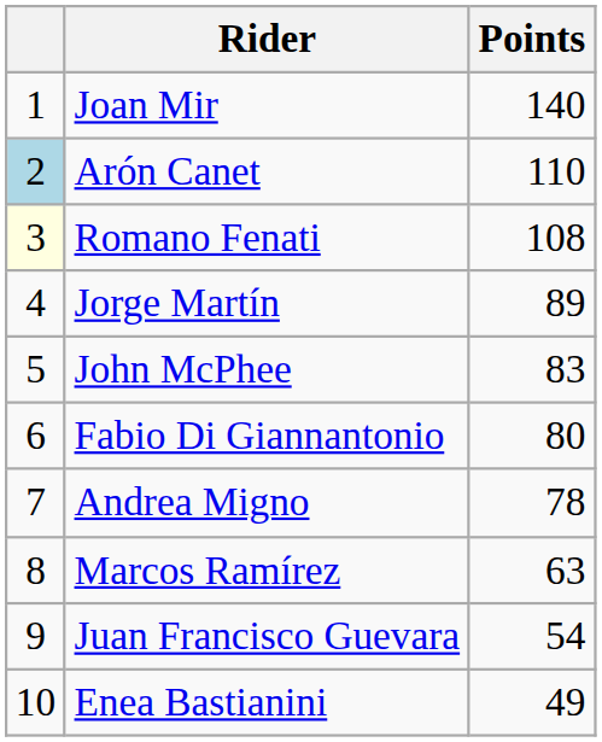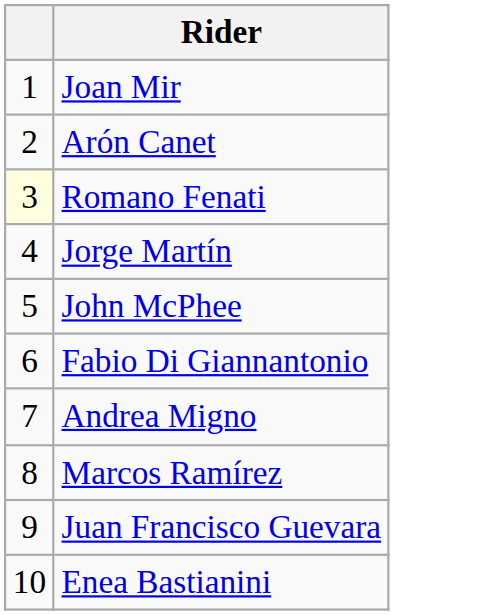- column: Points | 140 | 110 | 108 | 89 | 83 | 80 | 78 | 63 | 54 | 49
Arón Canet | column 1: lightblue background -> no background
